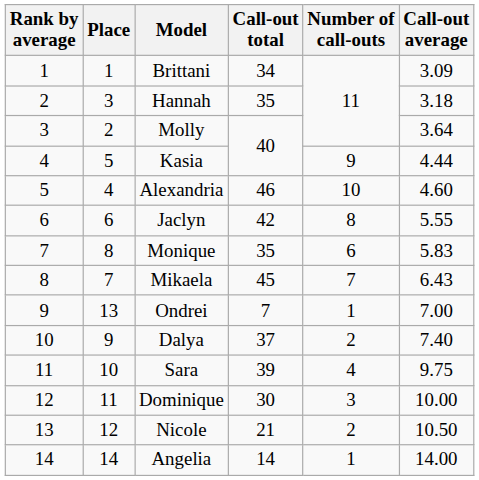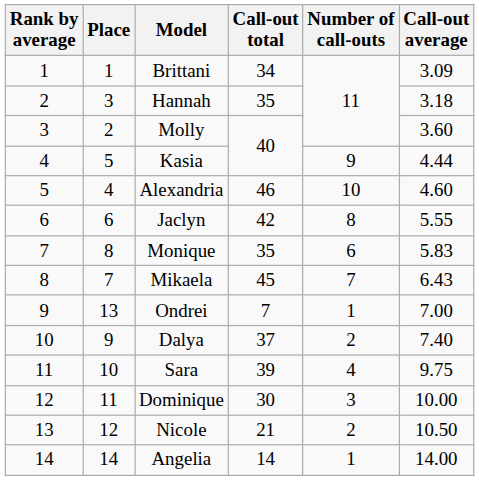Molly | Call-out average: 3.64 -> 3.60
